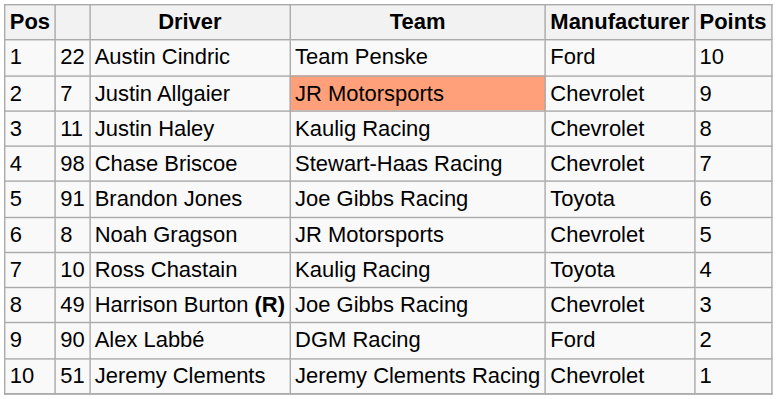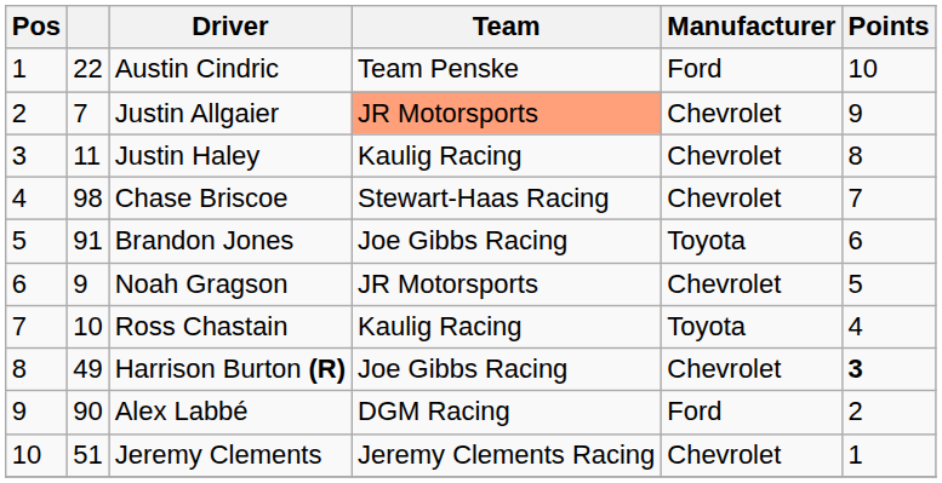Noah Gragson | column 2: 8 -> 9
Harrison Burton (R) | Points: normal -> bold
